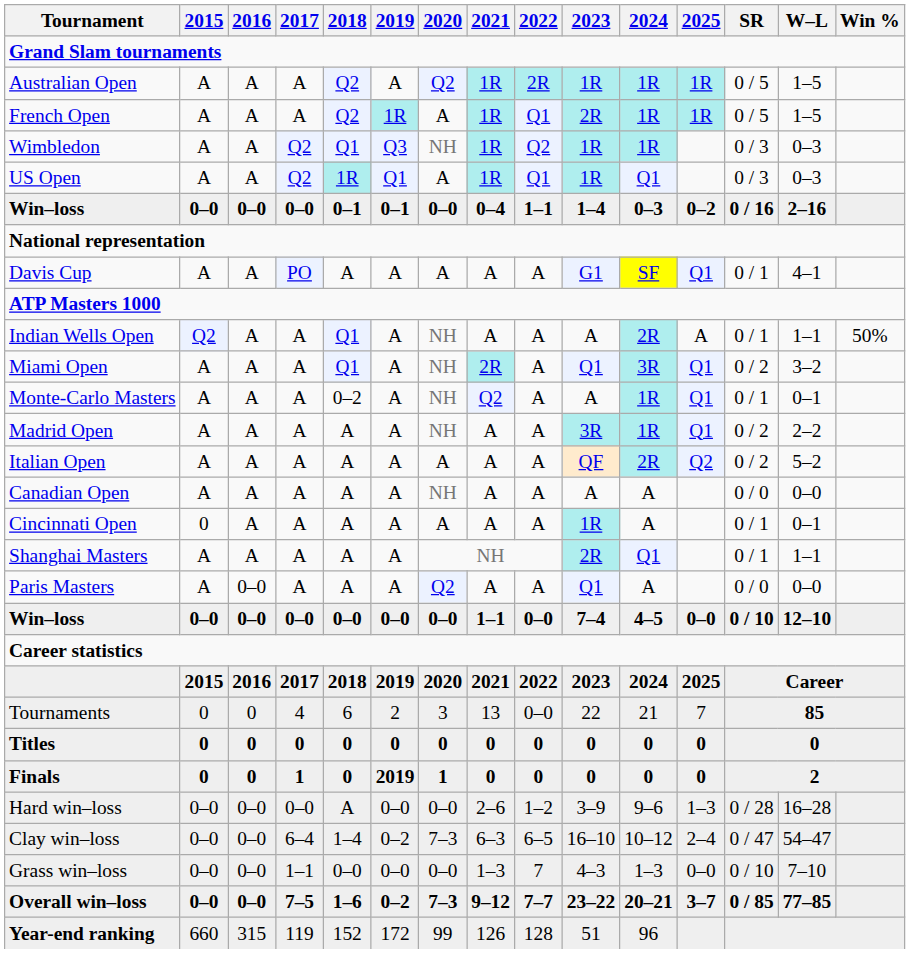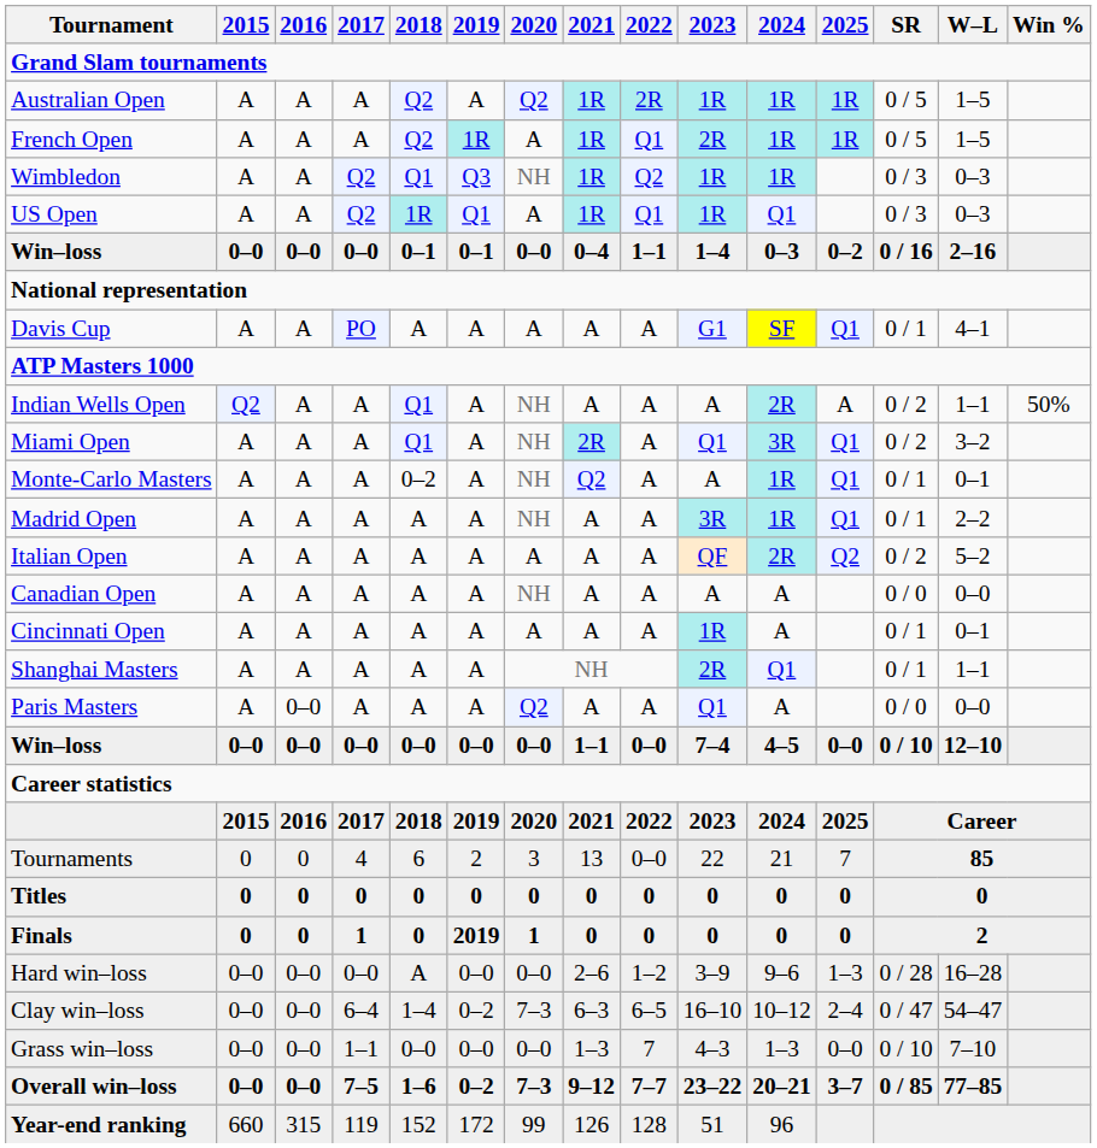Indian Wells Open | SR: 0 / 1 -> 0 / 2
Madrid Open | SR: 0 / 2 -> 0 / 1
Cincinnati Open | 2015: 0 -> A
